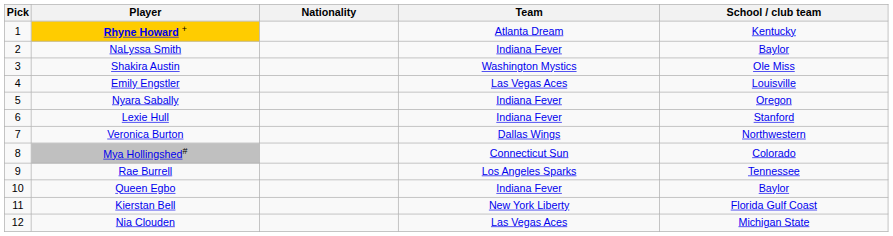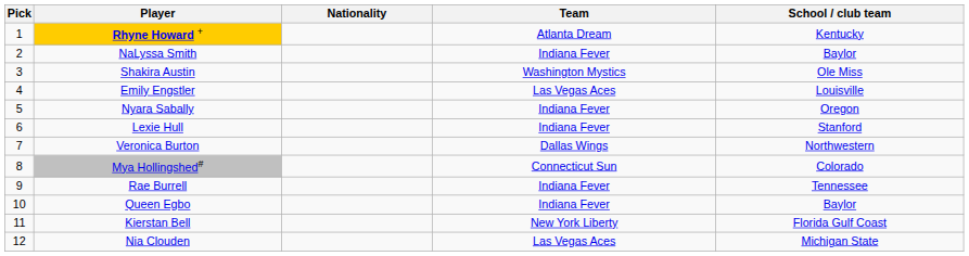Rae Burrell | Team: Los Angeles Sparks -> Indiana Fever
